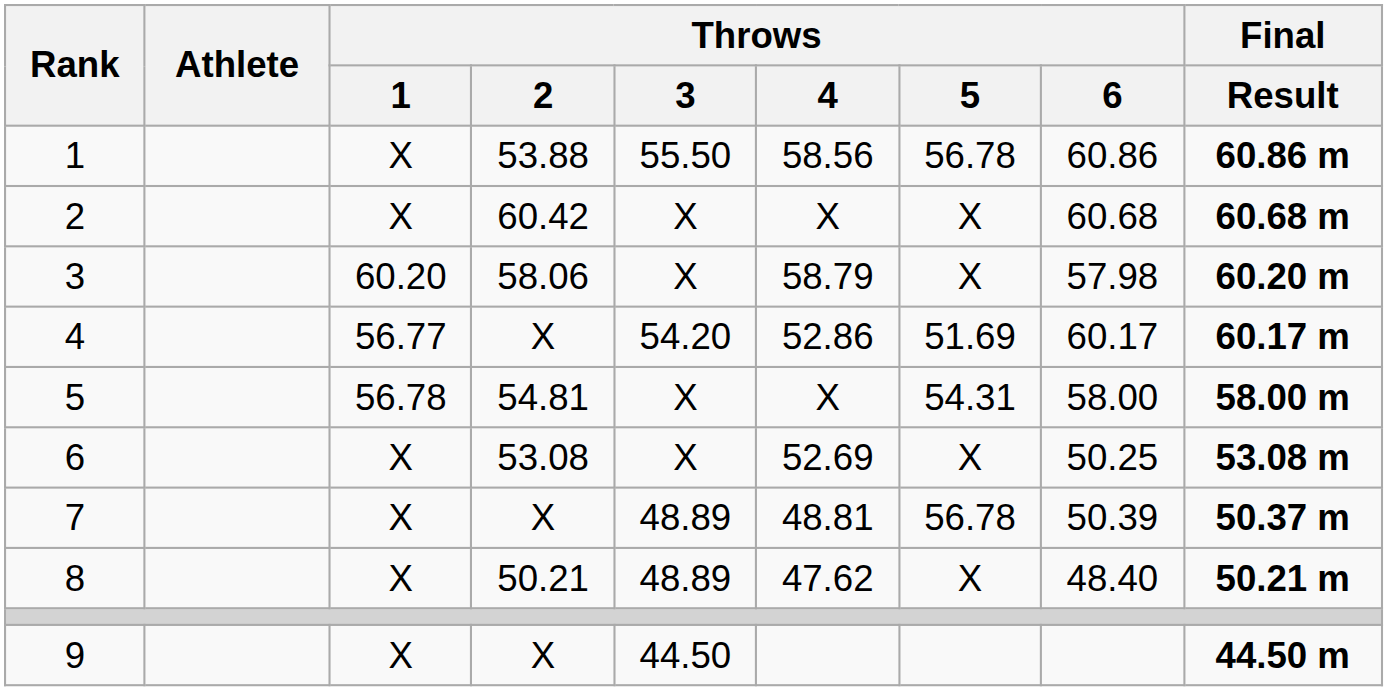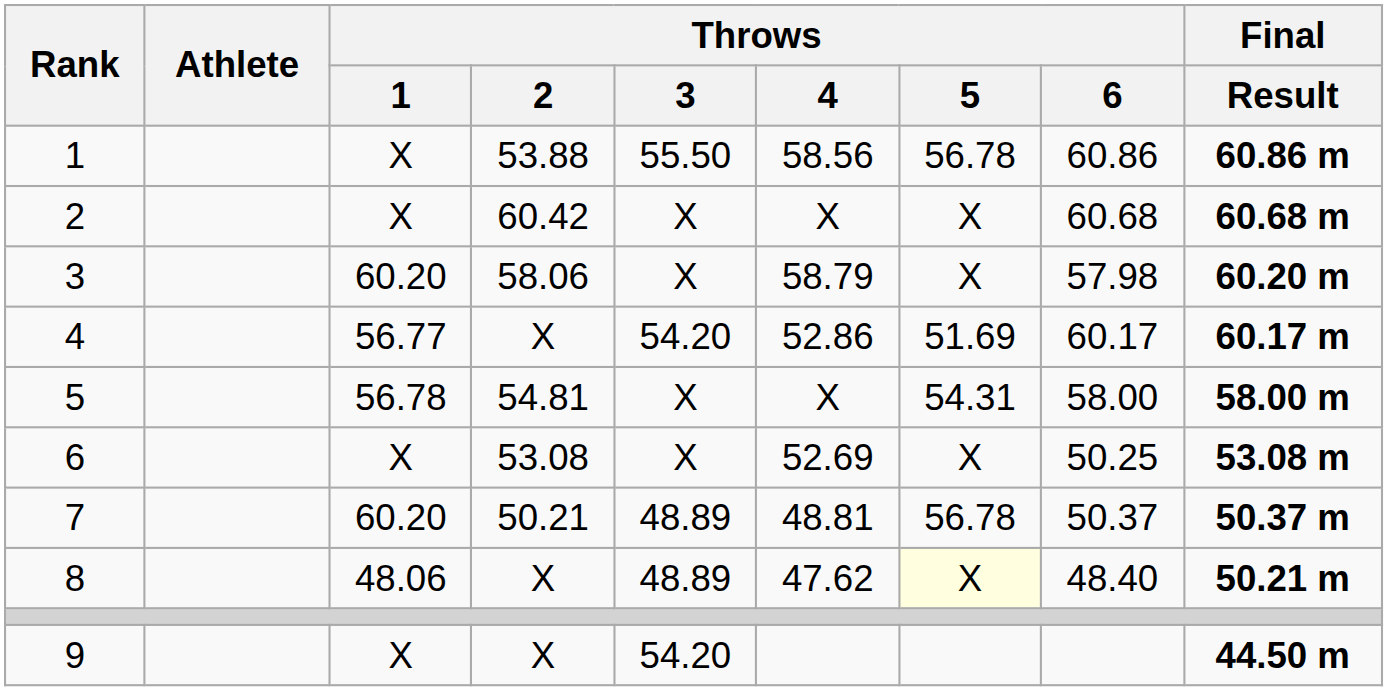7 | Throws / 1: X -> 60.20
7 | Throws / 2: X -> 50.21
7 | Throws / 6: 50.39 -> 50.37
8 | Throws / 1: X -> 48.06
8 | Throws / 2: 50.21 -> X
8 | Throws / 5: no background -> lightyellow background
9 | Throws / 3: 44.50 -> 54.20
